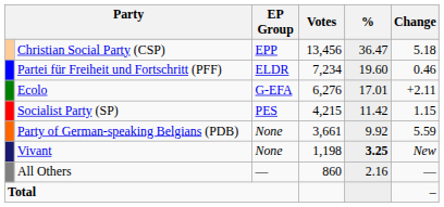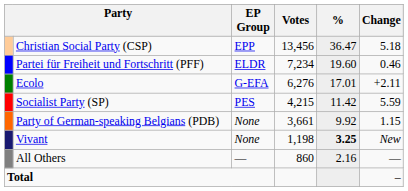Socialist Party (SP) | Change: 1.15 -> 5.59
Party of German-speaking Belgians (PDB) | Change: 5.59 -> 1.15
